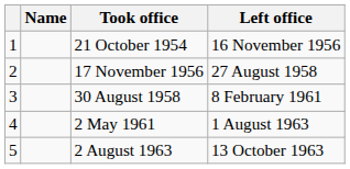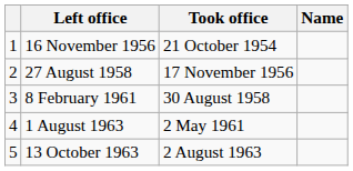columns swapped: Name <-> Left office
